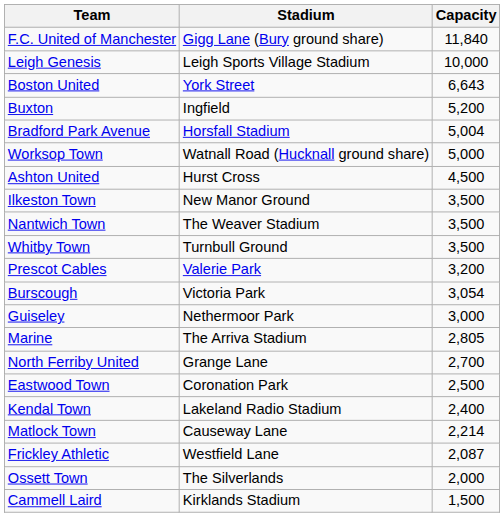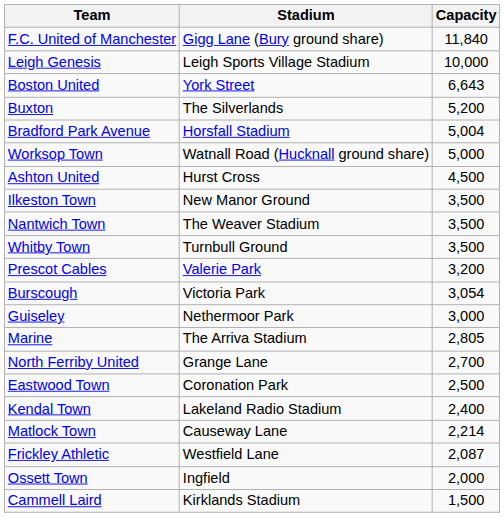Buxton | Stadium: Ingfield -> The Silverlands
Ossett Town | Stadium: The Silverlands -> Ingfield
